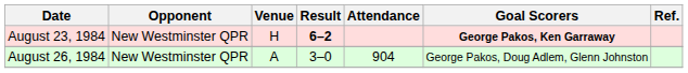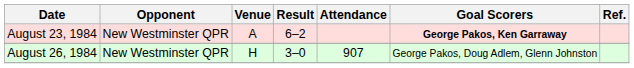August 23, 1984 | Venue: H -> A
August 23, 1984 | Result: bold -> normal
August 26, 1984 | Venue: A -> H
August 26, 1984 | Attendance: 904 -> 907
